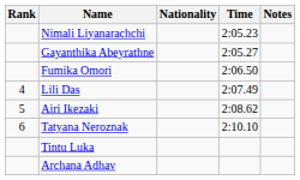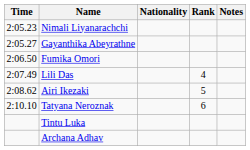columns swapped: Rank <-> Time
